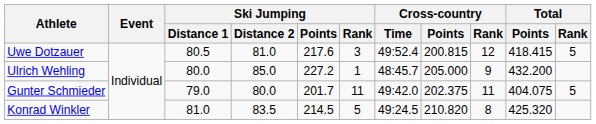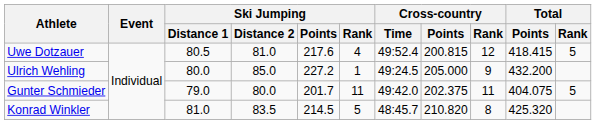Uwe Dotzauer | Ski Jumping / Rank: 3 -> 4
Ulrich Wehling | Cross-country / Time: 48:45.7 -> 49:24.5
Konrad Winkler | Cross-country / Time: 49:24.5 -> 48:45.7
